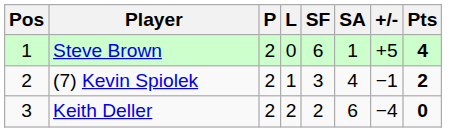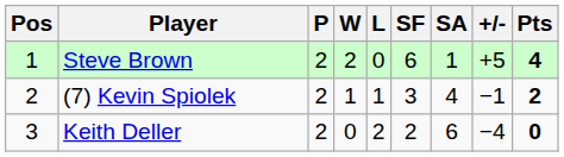+ column: W | 2 | 1 | 0
